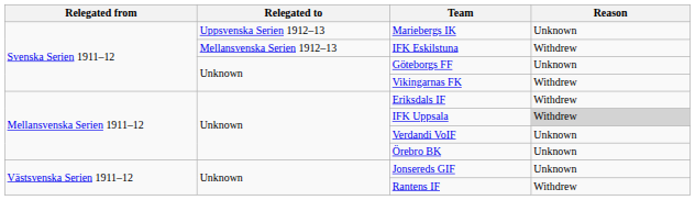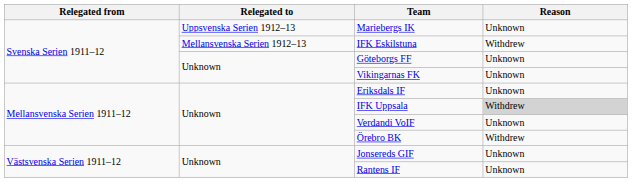Vikingarnas FK | Reason: Withdrew -> Unknown
Eriksdals IF | Reason: Withdrew -> Unknown
Örebro BK | Reason: Unknown -> Withdrew
Rantens IF | Reason: Withdrew -> Unknown
